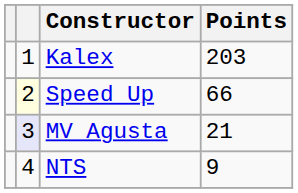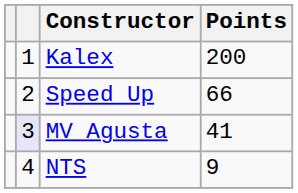Kalex | Points: 203 -> 200
Speed Up | column 2: lightyellow background -> no background
MV Agusta | Points: 21 -> 41
